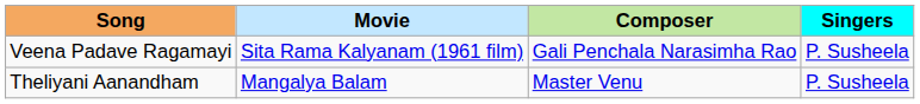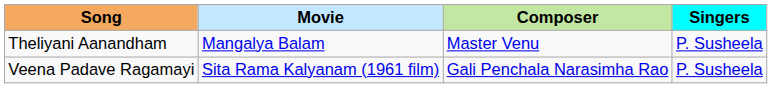rows swapped: Veena Padave Ragamayi <-> Theliyani Aanandham
